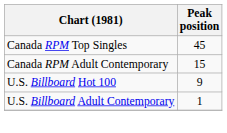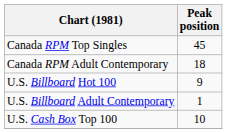Canada RPM Adult Contemporary | Peak position: 15 -> 18
+ row: U.S. Cash Box Top 100 | 10
